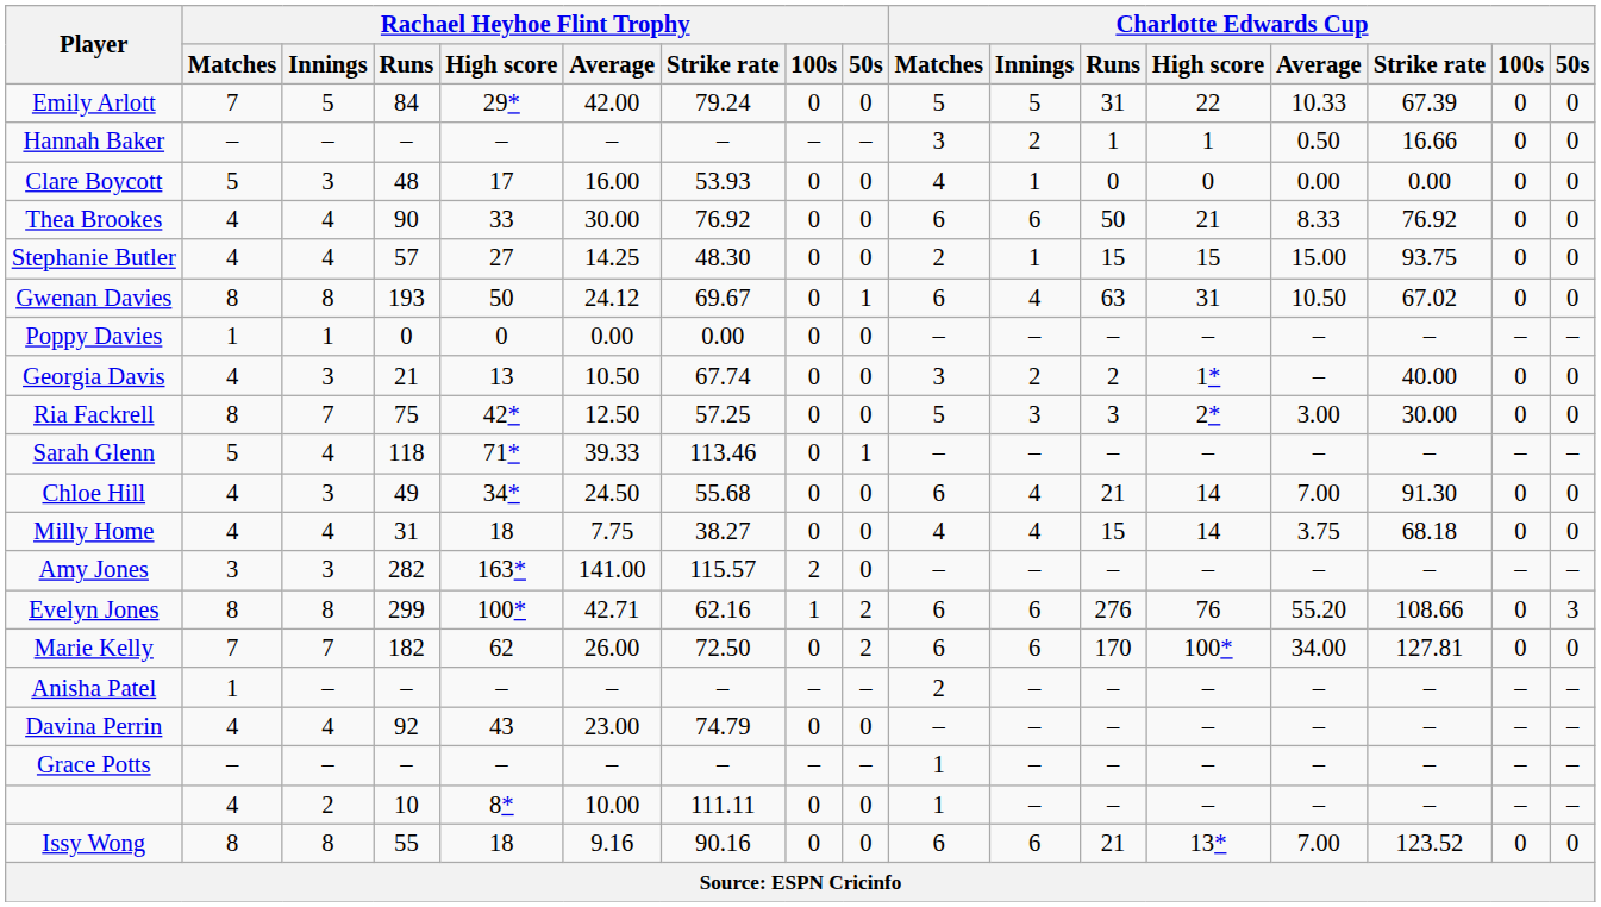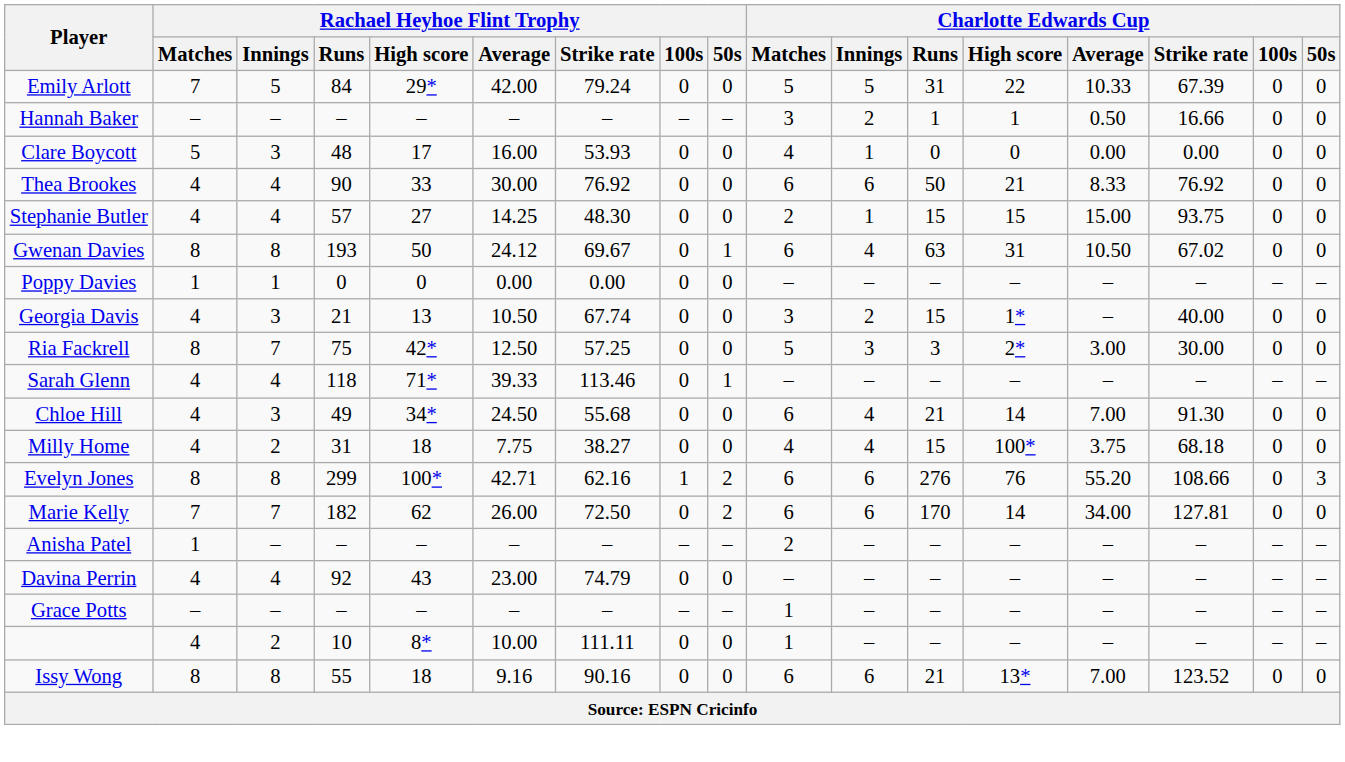Georgia Davis | Charlotte Edwards Cup / Runs: 2 -> 15
Sarah Glenn | Rachael Heyhoe Flint Trophy / Matches: 5 -> 4
Milly Home | Rachael Heyhoe Flint Trophy / Innings: 4 -> 2
Milly Home | Charlotte Edwards Cup / High score: 14 -> 100*
- row: Amy Jones | 3 | 3 | 282 | 163* | 141.00 | 115.57 | 2 | 0 | – | – | – | – | – | – | – | –
Marie Kelly | Charlotte Edwards Cup / High score: 100* -> 14
